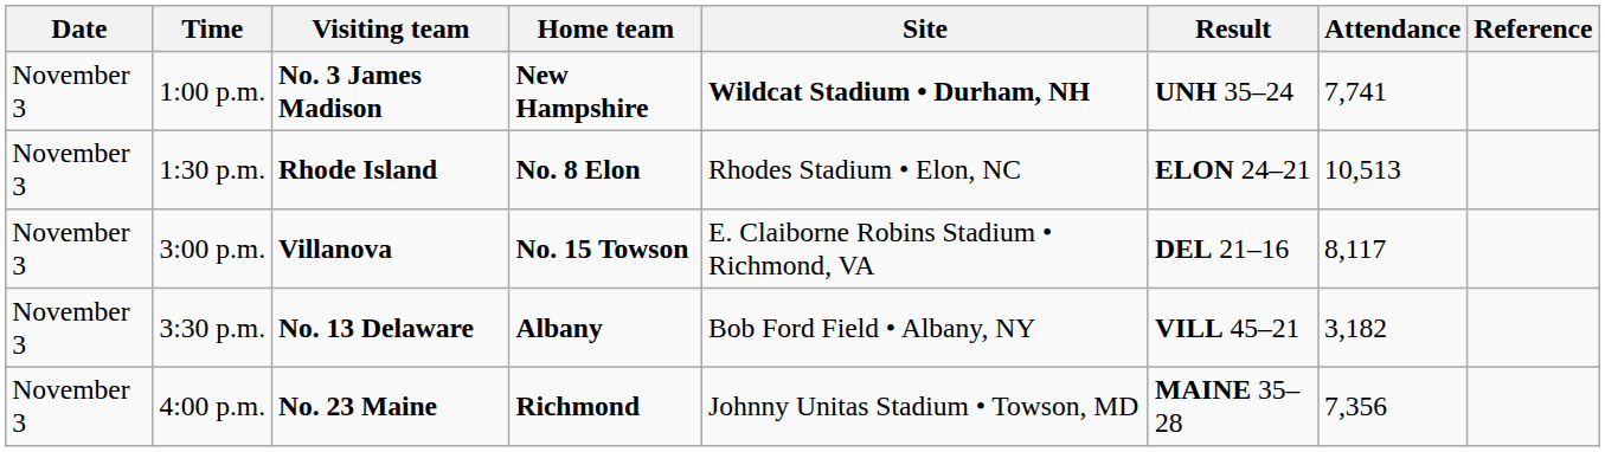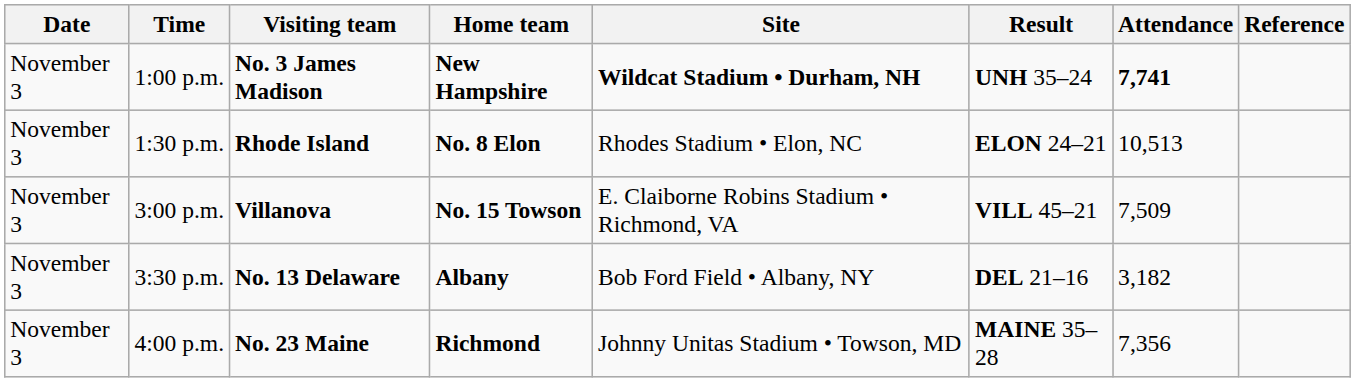1:00 p.m. | Attendance: normal -> bold
3:00 p.m. | Result: DEL 21–16 -> VILL 45–21
3:00 p.m. | Attendance: 8,117 -> 7,509
3:30 p.m. | Result: VILL 45–21 -> DEL 21–16
